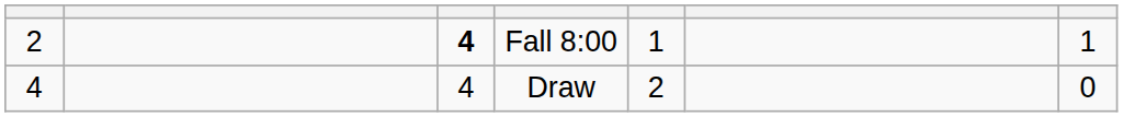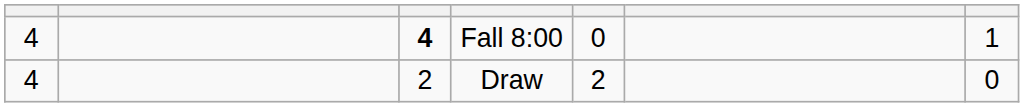Fall 8:00 | column 1: 2 -> 4
Fall 8:00 | column 5: 1 -> 0
Draw | column 3: 4 -> 2
